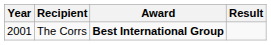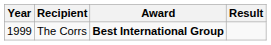The Corrs | Year: 2001 -> 1999
